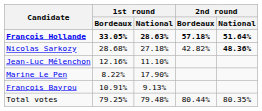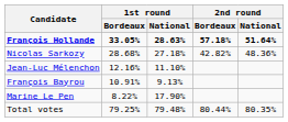Nicolas Sarkozy | 2nd round / National: bold -> normal
rows swapped: François Bayrou <-> Marine Le Pen
